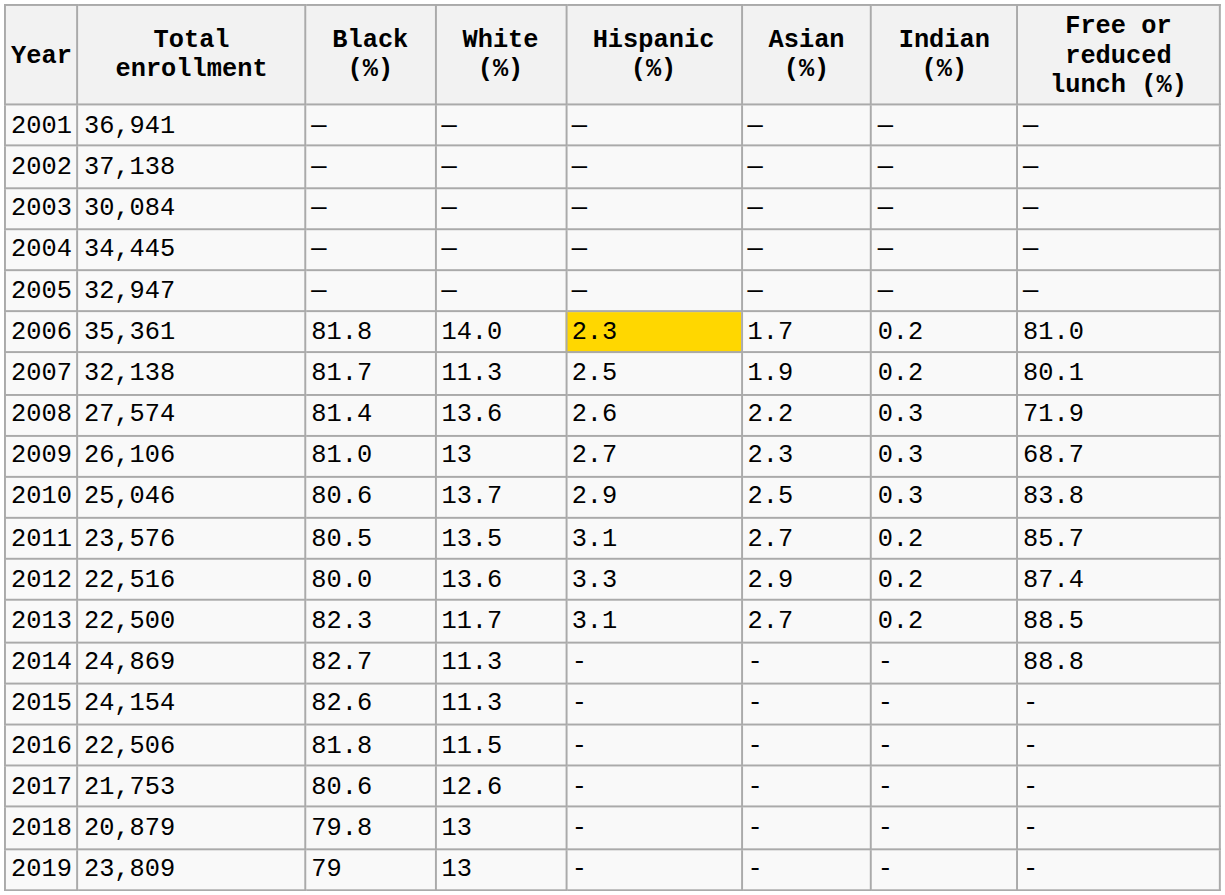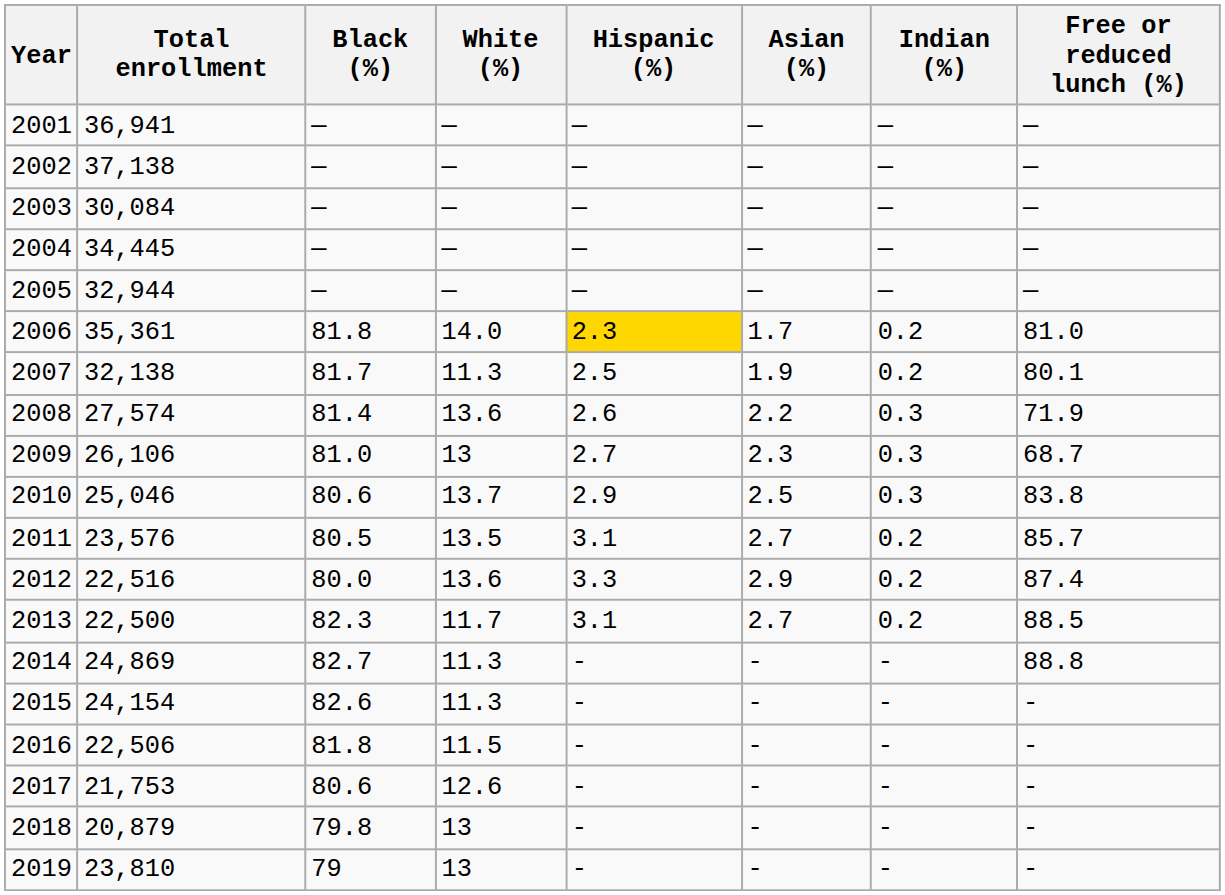2005 | Total enrollment: 32,947 -> 32,944
2019 | Total enrollment: 23,809 -> 23,810
